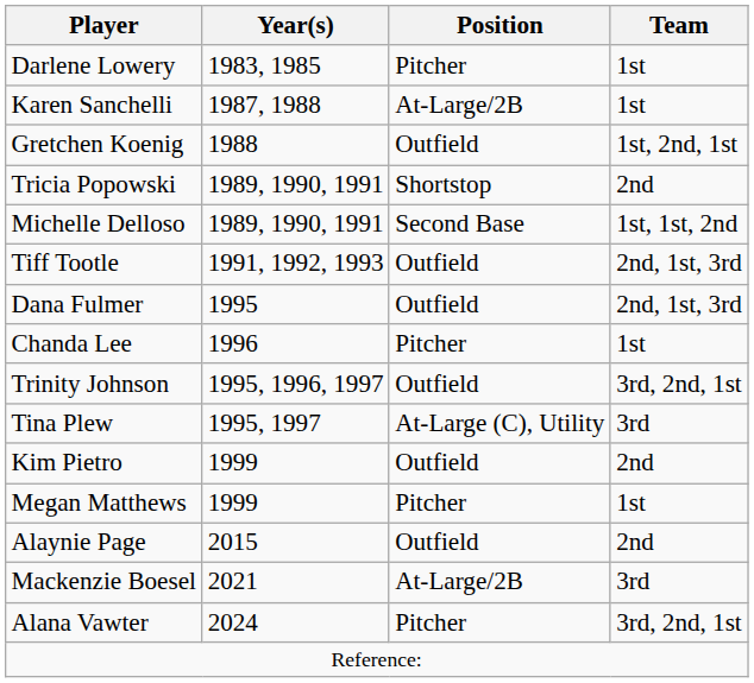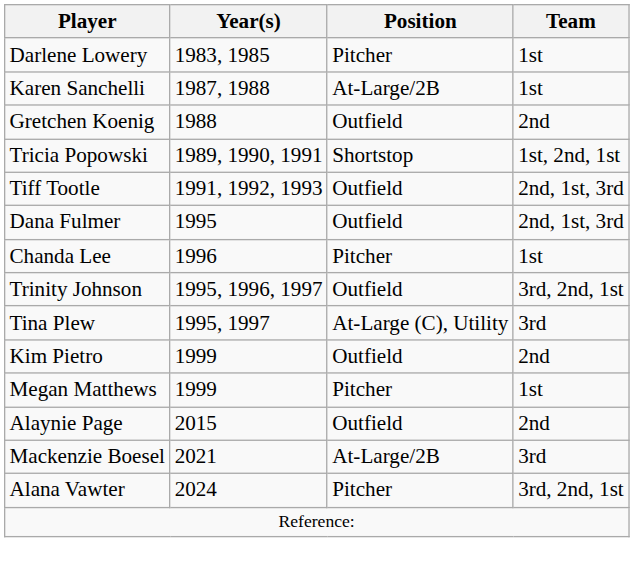Gretchen Koenig | Team: 1st, 2nd, 1st -> 2nd
Tricia Popowski | Team: 2nd -> 1st, 2nd, 1st
- row: Michelle Delloso | 1989, 1990, 1991 | Second Base | 1st, 1st, 2nd
